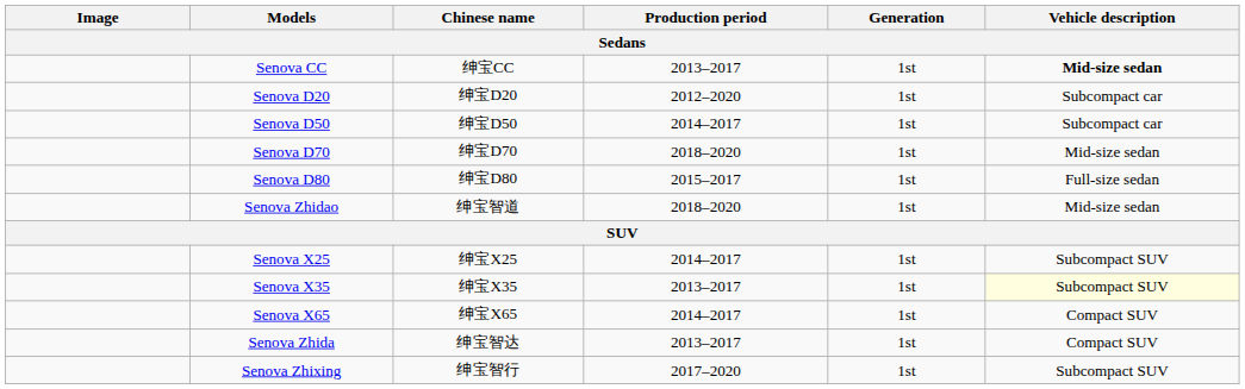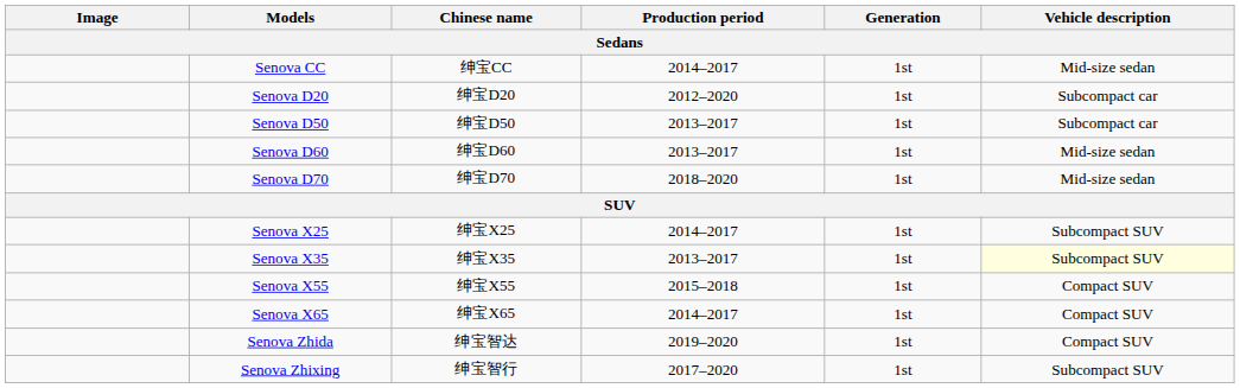Senova CC | Production period: 2013–2017 -> 2014–2017
Senova CC | Vehicle description: bold -> normal
Senova D50 | Production period: 2014–2017 -> 2013–2017
+ row: Senova D60 | 绅宝D60 | 2013–2017 | 1st | Mid-size sedan
- row: Senova D80 | 绅宝D80 | 2015–2017 | 1st | Full-size sedan
- row: Senova Zhidao | 绅宝智道 | 2018–2020 | 1st | Mid-size sedan
+ row: Senova X55 | 绅宝X55 | 2015–2018 | 1st | Compact SUV
Senova Zhida | Production period: 2013–2017 -> 2019–2020
